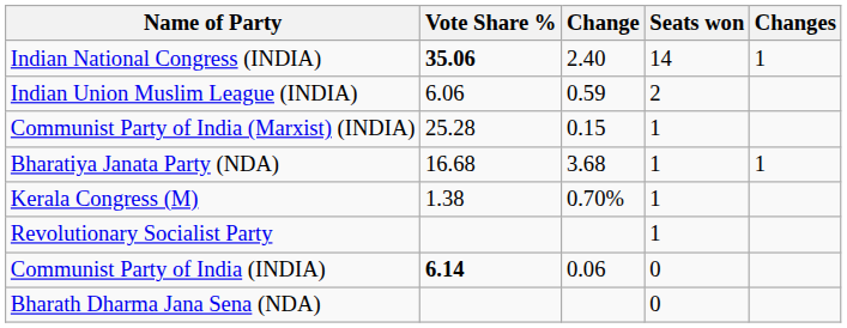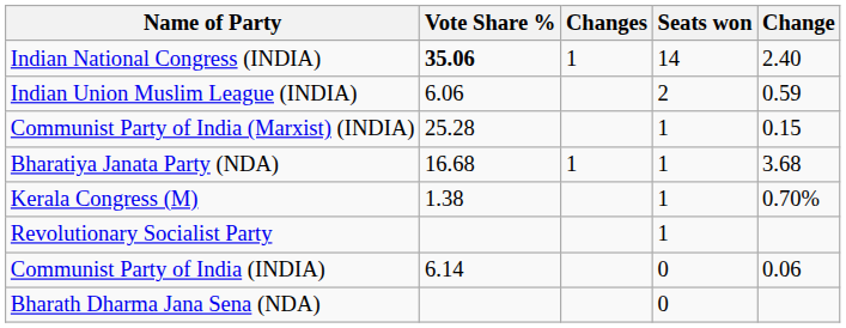columns swapped: Change <-> Changes
Communist Party of India (INDIA) | Vote Share %: bold -> normal
